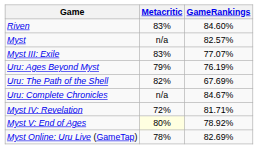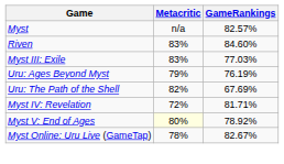rows swapped: Myst <-> Riven
Myst III: Exile | GameRankings: 77.07% -> 77.03%
- row: Uru: Complete Chronicles | n/a | 84.67%
Myst Online: Uru Live (GameTap) | GameRankings: 82.69% -> 82.67%
